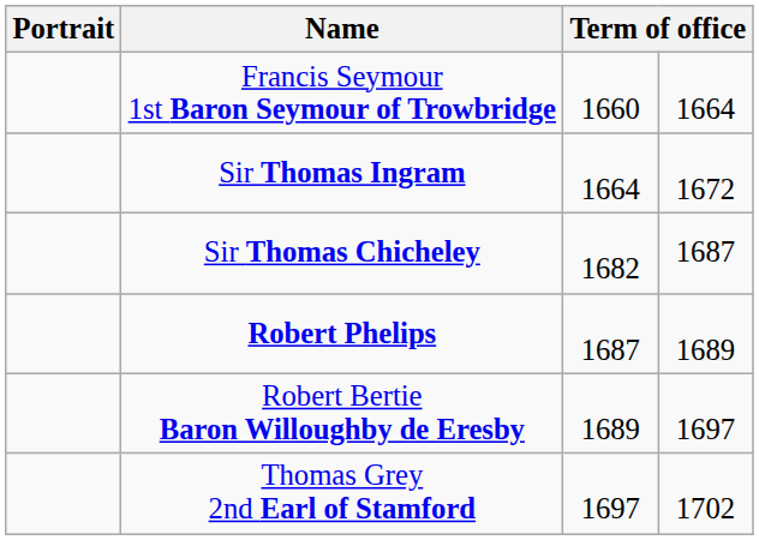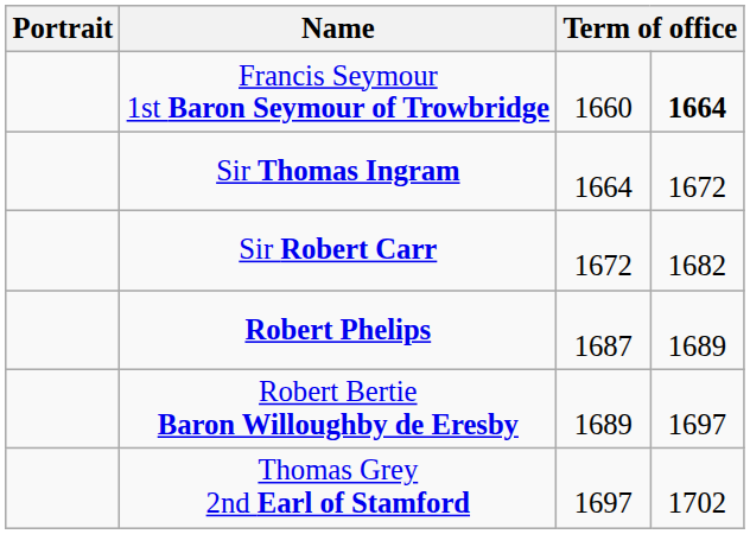Francis Seymour 1st Baron Seymour of Trowbridge | column 4: normal -> bold
+ row: Sir Robert Carr | 1672 | 1682
- row: Sir Thomas Chicheley | 1682 | 1687
